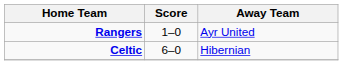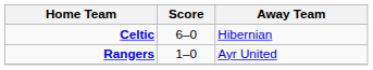rows swapped: Rangers <-> Celtic
